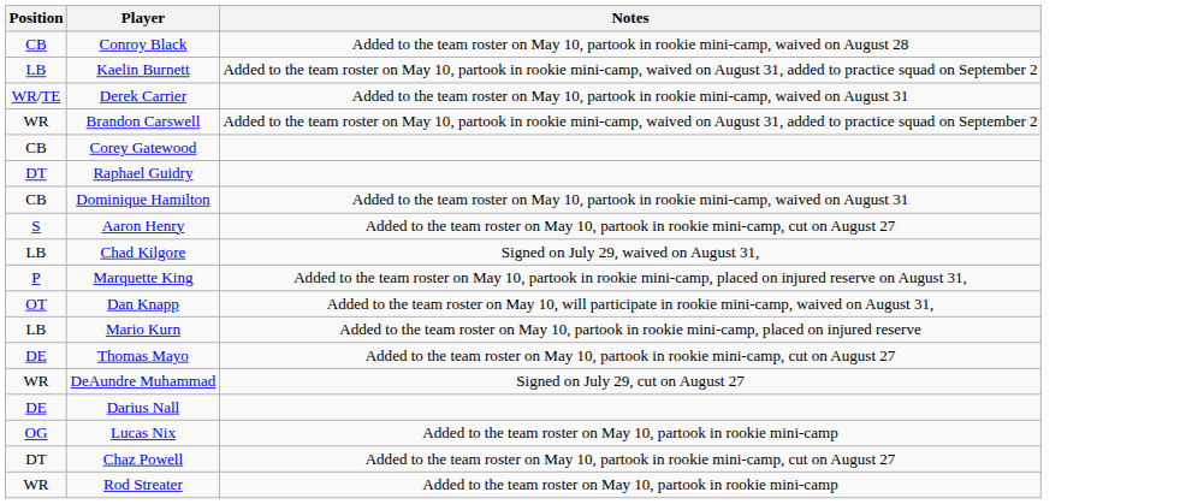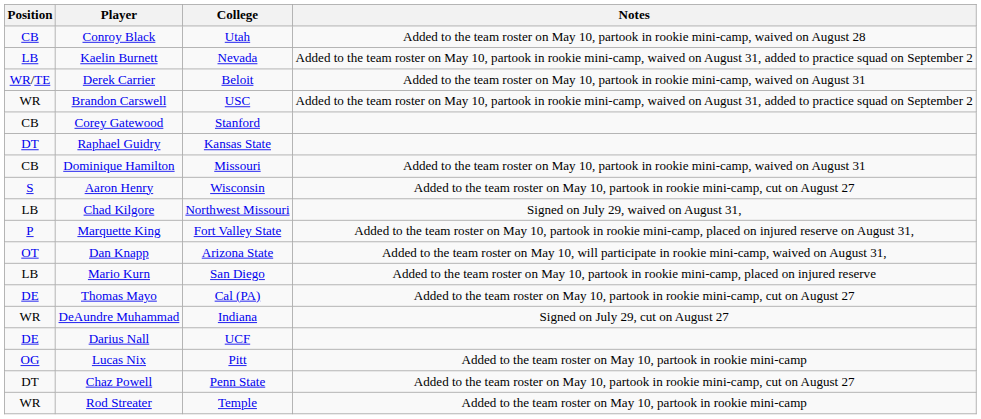+ column: College | Utah | Nevada | Beloit | USC | Stanford | Kansas State | Missouri | Wisconsin | Northwest Missouri | Fort Valley State | Arizona State | San Diego | Cal (PA) | Indiana | UCF | Pitt | Penn State | Temple
